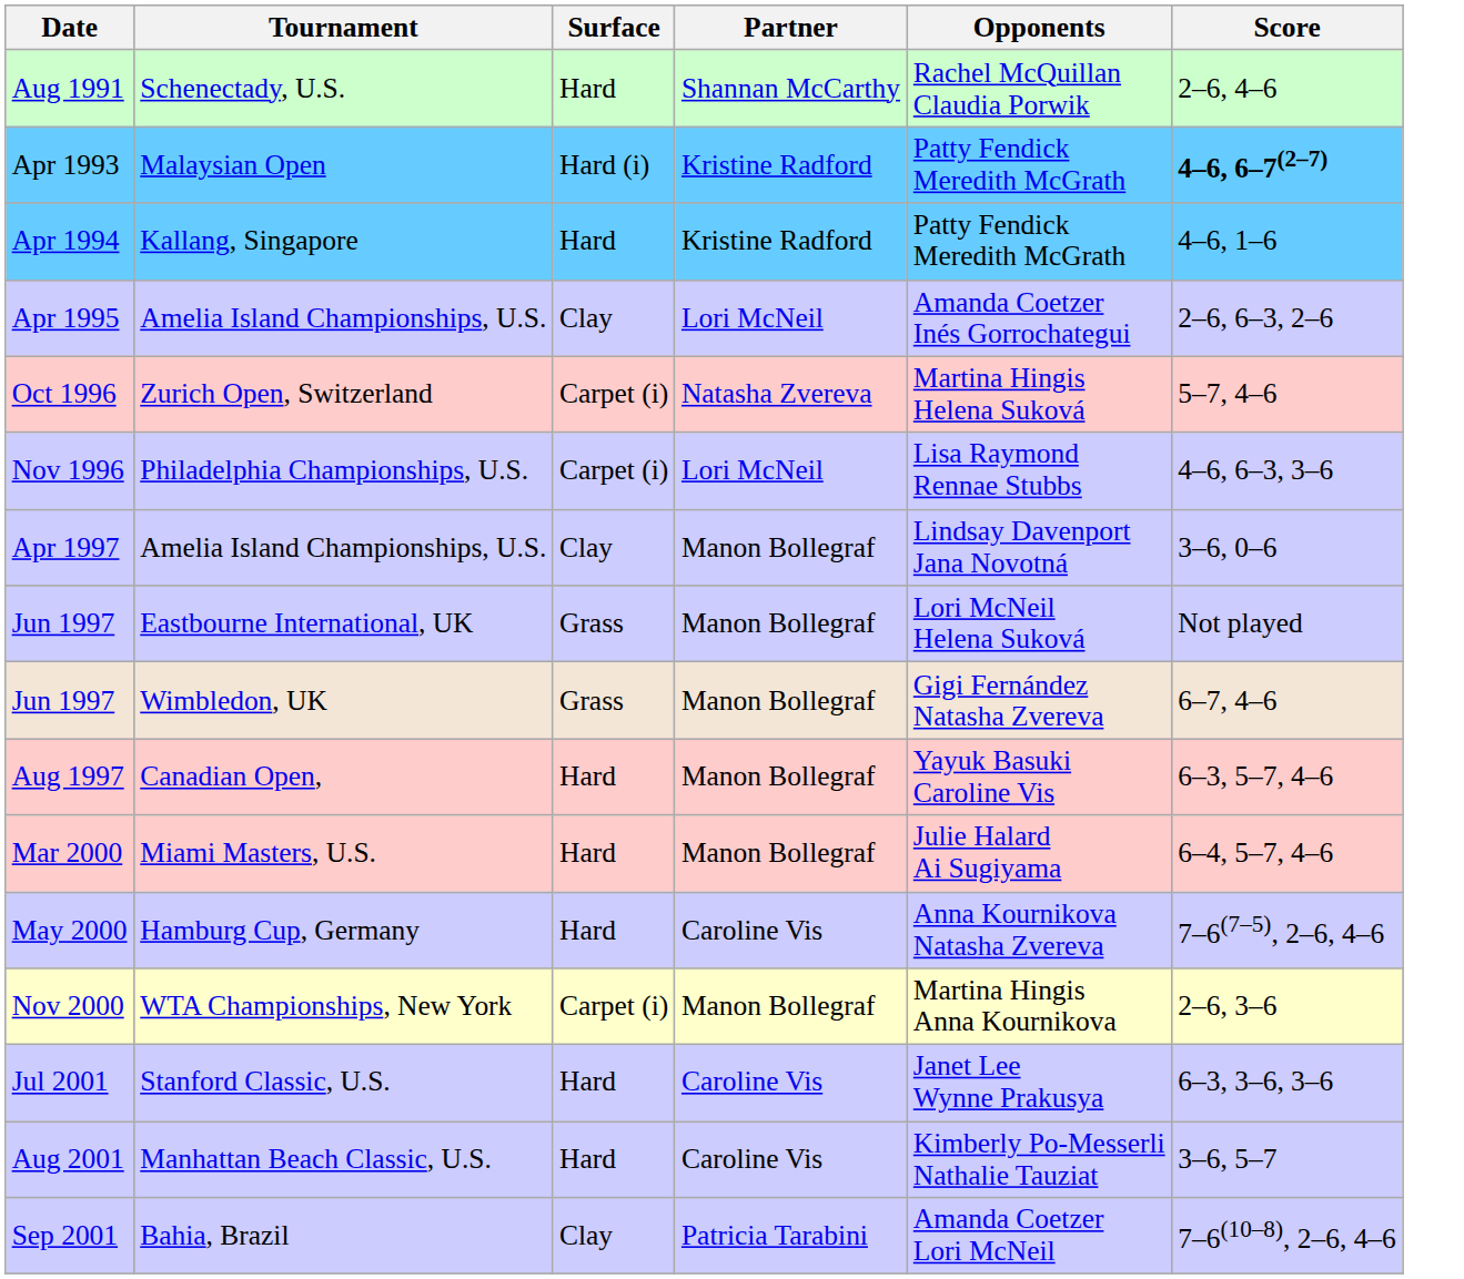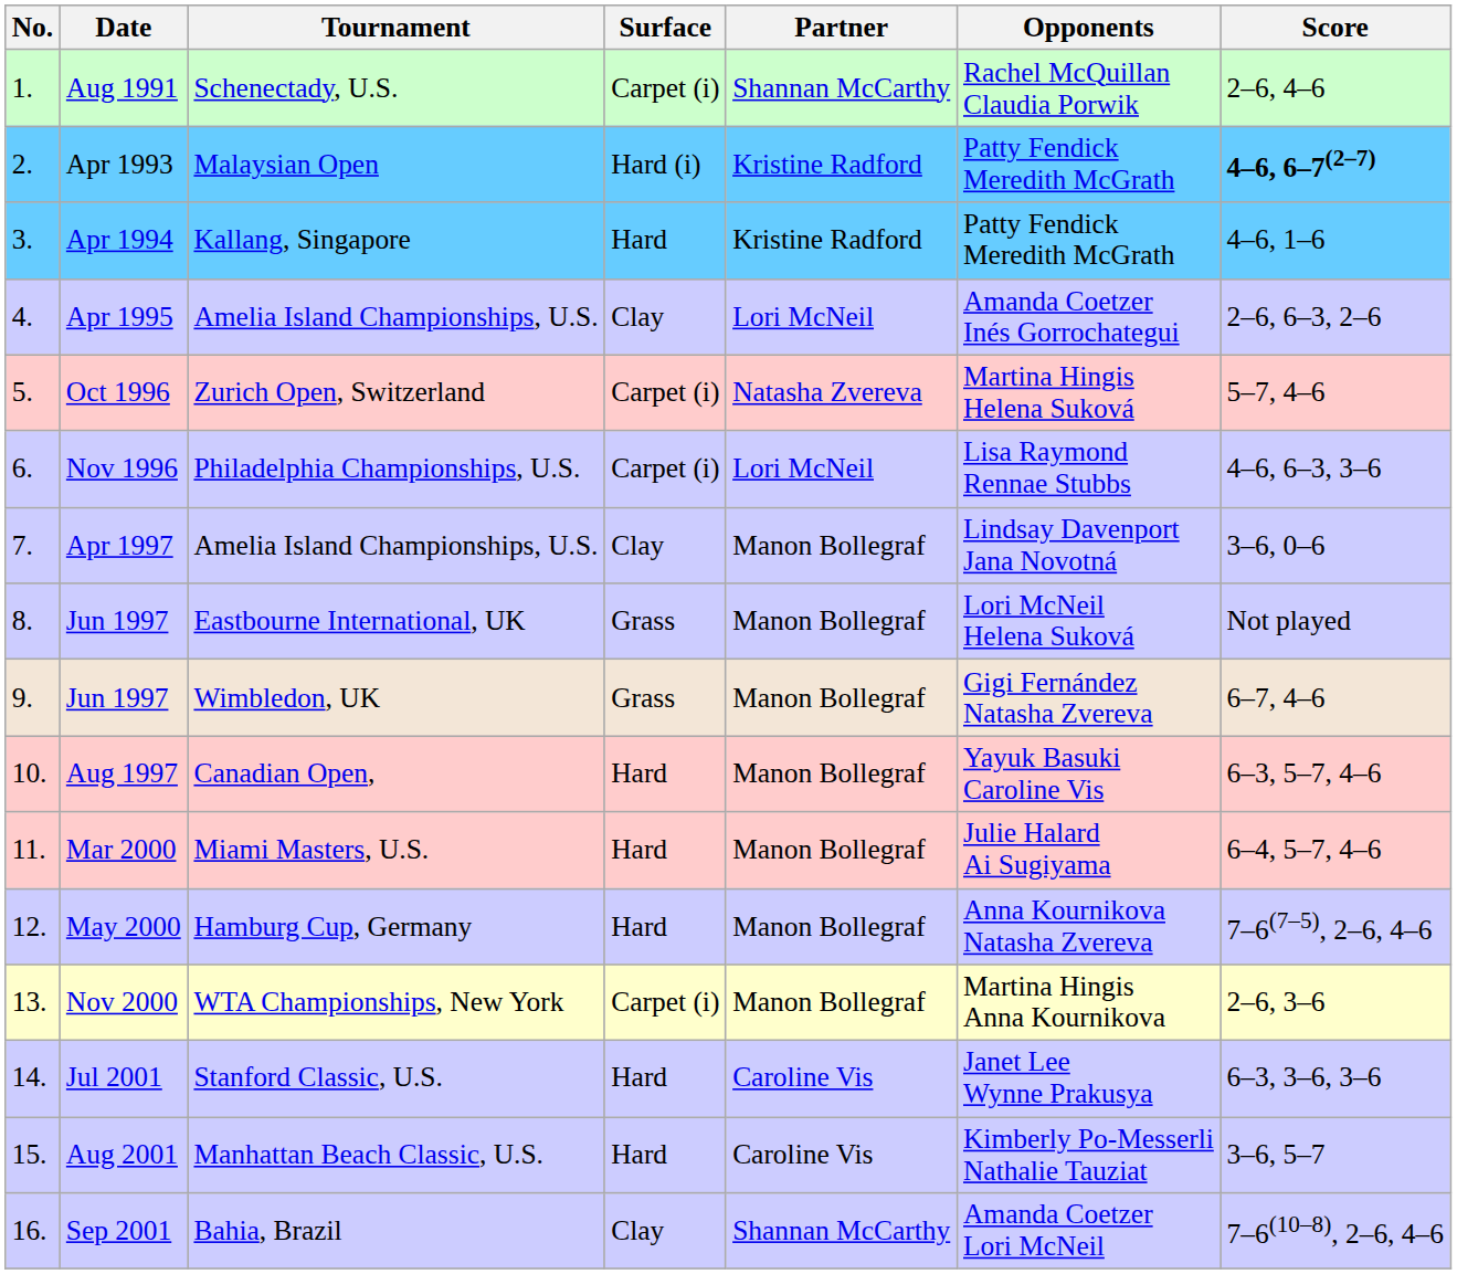+ column: No. | 1. | 2. | 3. | 4. | 5. | 6. | 7. | 8. | 9. | 10. | 11. | 12. | 13. | 14. | 15. | 16.
Aug 1991 | Surface: Hard -> Carpet (i)
May 2000 | Partner: Caroline Vis -> Manon Bollegraf
Sep 2001 | Partner: Patricia Tarabini -> Shannan McCarthy
